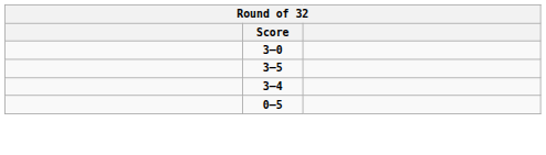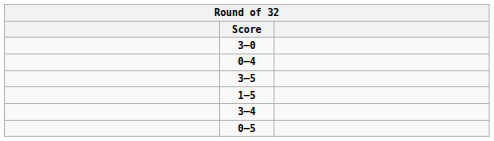+ row: 0–4
+ row: 1–5
